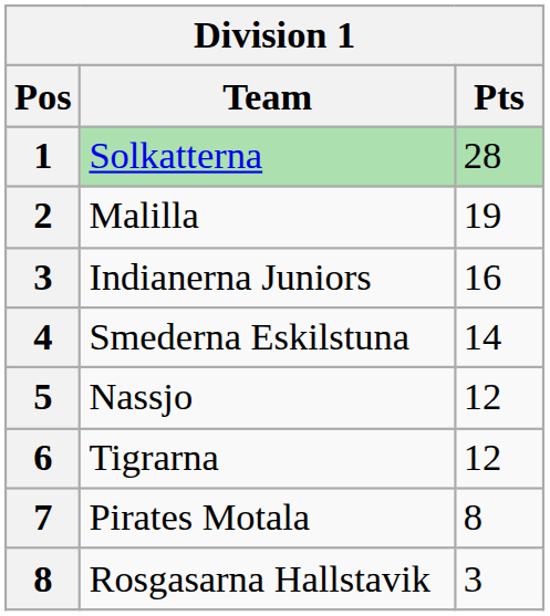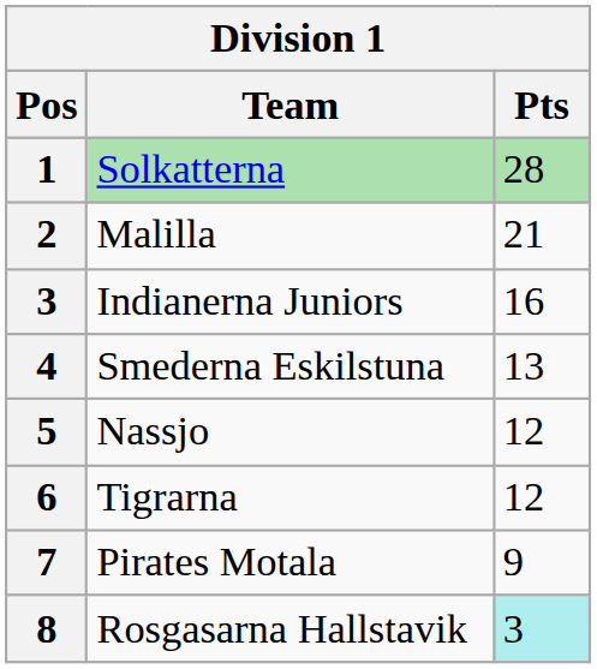Malilla | Pts: 19 -> 21
Smederna Eskilstuna | Pts: 14 -> 13
Pirates Motala | Pts: 8 -> 9
Rosgasarna Hallstavik | Pts: no background -> paleturquoise background
